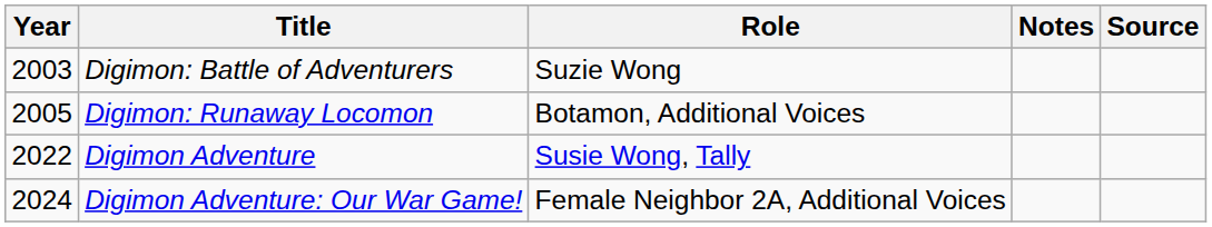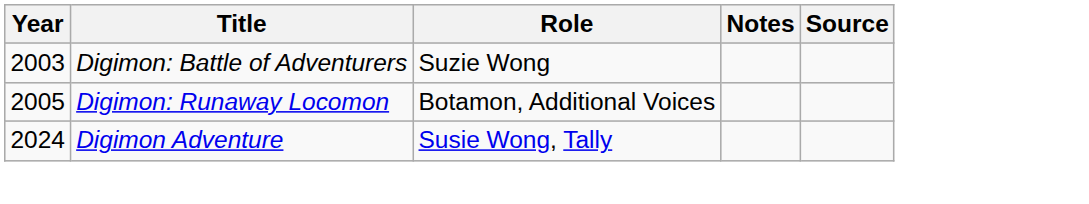Digimon Adventure | Year: 2022 -> 2024
- row: 2024 | Digimon Adventure: Our War Game! | Female Neighbor 2A, Additional Voices
